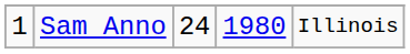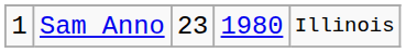Sam Anno | column 3: 24 -> 23
